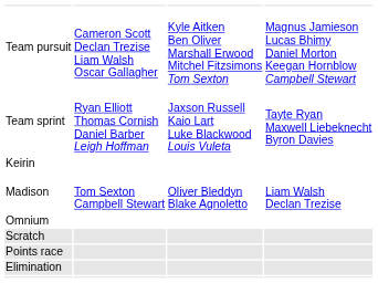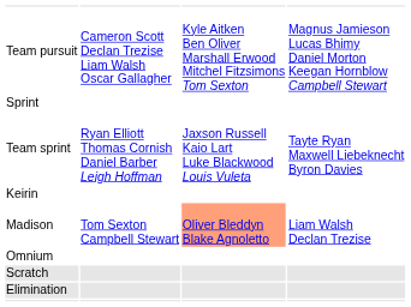+ row: Sprint
Madison | column 3: no background -> lightsalmon background
- row: Points race
